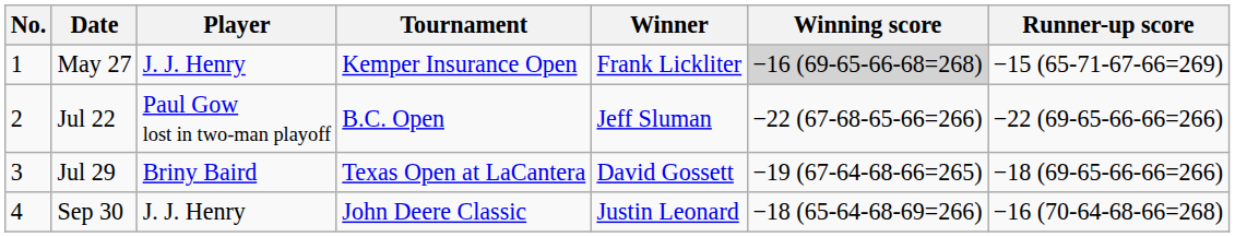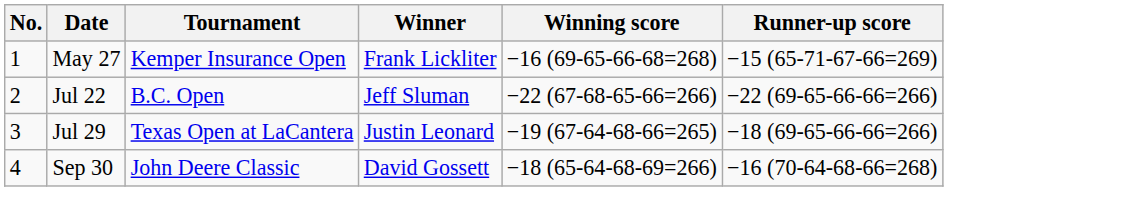- column: Player | J. J. Henry | Paul Gow lost in two-man playoff | Briny Baird | J. J. Henry
May 27 | Winning score: lightgrey background -> no background
Jul 29 | Winner: David Gossett -> Justin Leonard
Sep 30 | Winner: Justin Leonard -> David Gossett
